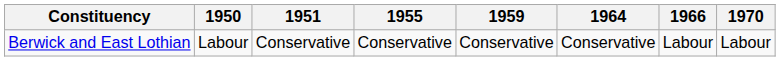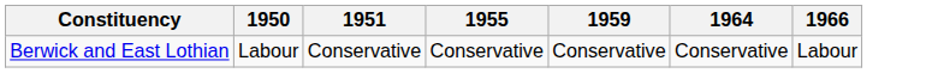- column: 1970 | Labour
